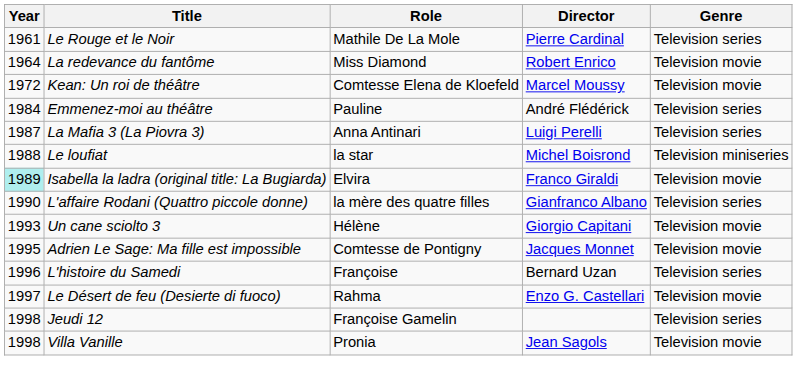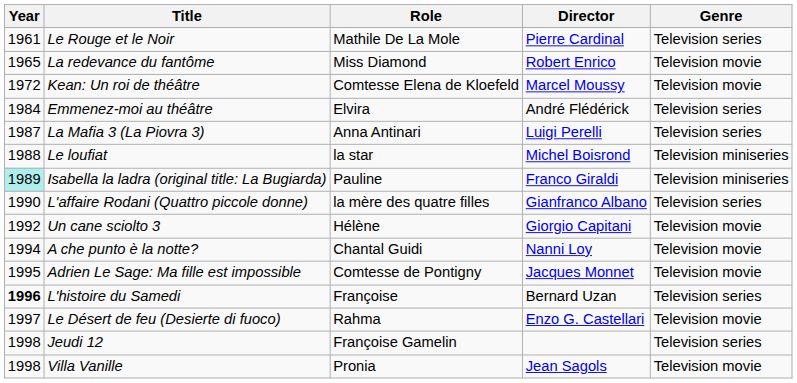La redevance du fantôme | Year: 1964 -> 1965
Emmenez-moi au théâtre | Role: Pauline -> Elvira
Isabella la ladra (original title: La Bugiarda) | Role: Elvira -> Pauline
Isabella la ladra (original title: La Bugiarda) | Genre: Television movie -> Television miniseries
Un cane sciolto 3 | Year: 1993 -> 1992
+ row: 1994 | A che punto è la notte? | Chantal Guidi | Nanni Loy | Television movie
L'histoire du Samedi | Year: normal -> bold
